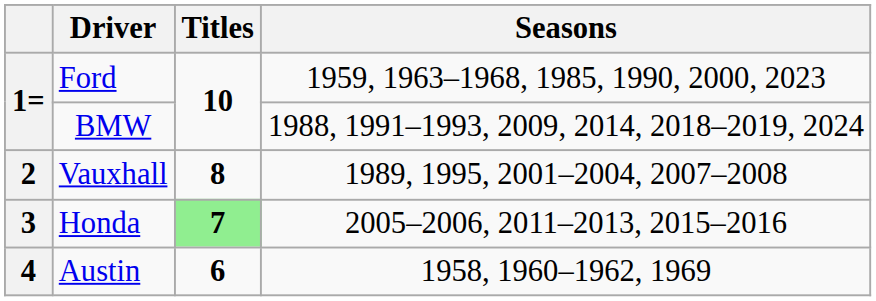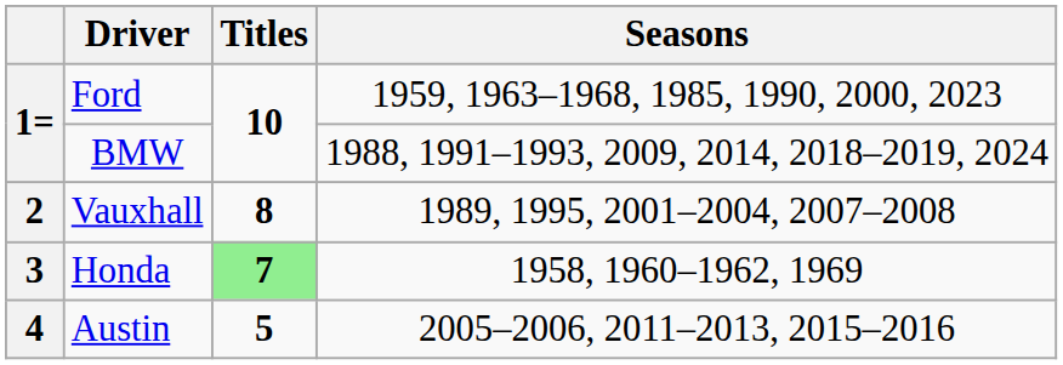Honda | Seasons: 2005–2006, 2011–2013, 2015–2016 -> 1958, 1960–1962, 1969
Austin | Titles: 6 -> 5
Austin | Seasons: 1958, 1960–1962, 1969 -> 2005–2006, 2011–2013, 2015–2016
